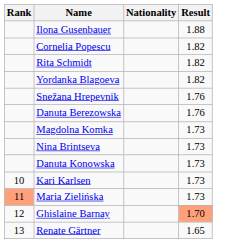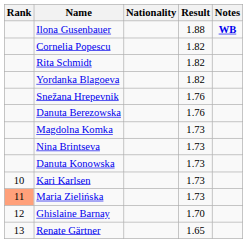+ column: Notes | WB
Ghislaine Barnay | Result: lightsalmon background -> no background
